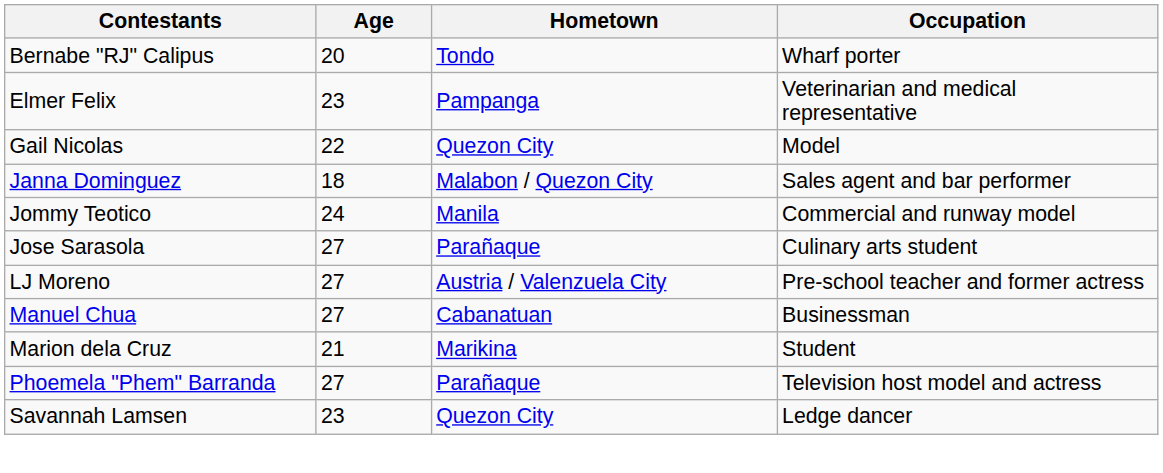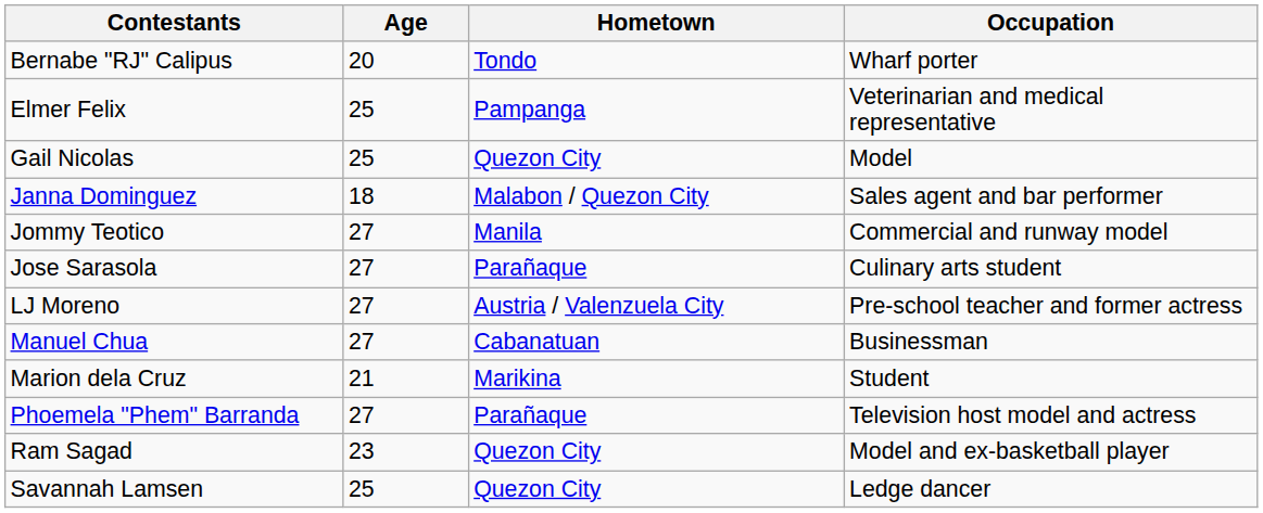Elmer Felix | Age: 23 -> 25
Gail Nicolas | Age: 22 -> 25
Jommy Teotico | Age: 24 -> 27
+ row: Ram Sagad | 23 | Quezon City | Model and ex-basketball player
Savannah Lamsen | Age: 23 -> 25
